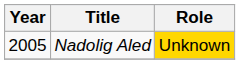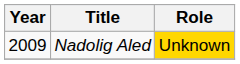Nadolig Aled | Year: 2005 -> 2009
